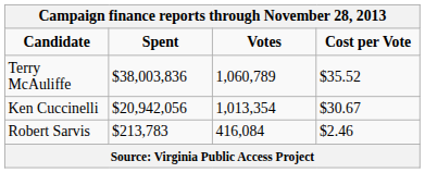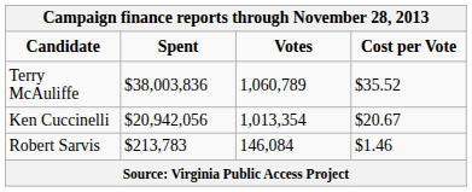Ken Cuccinelli | Cost per Vote: $30.67 -> $20.67
Robert Sarvis | Votes: 416,084 -> 146,084
Robert Sarvis | Cost per Vote: $2.46 -> $1.46
